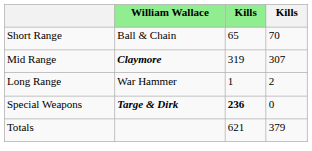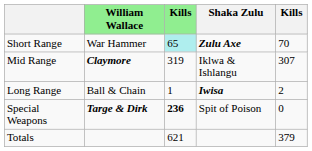+ column: Shaka Zulu | Zulu Axe | Iklwa & Ishlangu | Iwisa | Spit of Poison
Short Range | William Wallace: Ball & Chain -> War Hammer
Short Range | column 3: no background -> paleturquoise background
Long Range | William Wallace: War Hammer -> Ball & Chain
